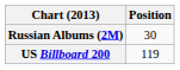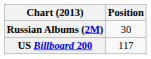US Billboard 200 | Position: 119 -> 117
